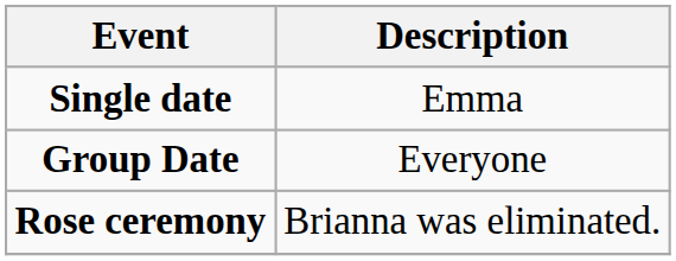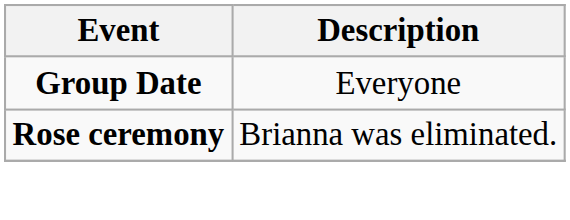- row: Single date | Emma
